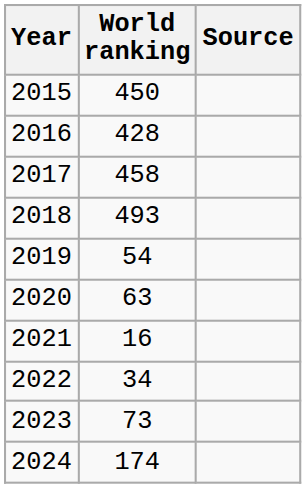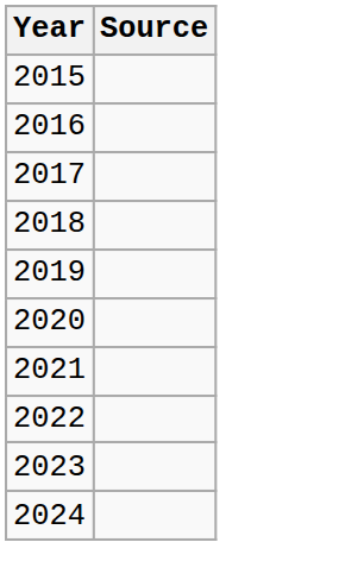- column: World ranking | 450 | 428 | 458 | 493 | 54 | 63 | 16 | 34 | 73 | 174
